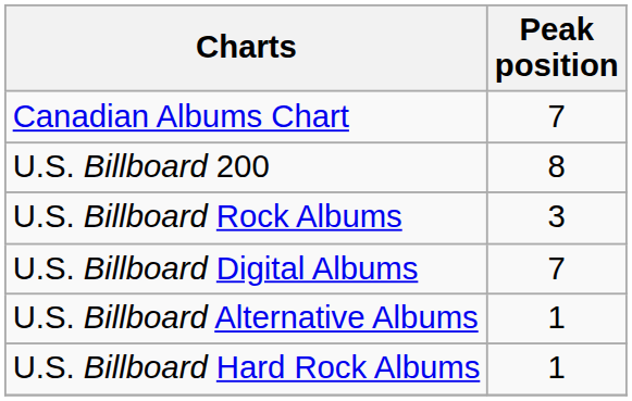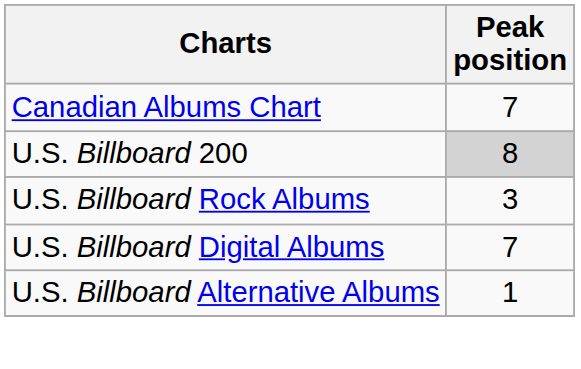U.S. Billboard 200 | Peak position: no background -> lightgrey background
- row: U.S. Billboard Hard Rock Albums | 1
